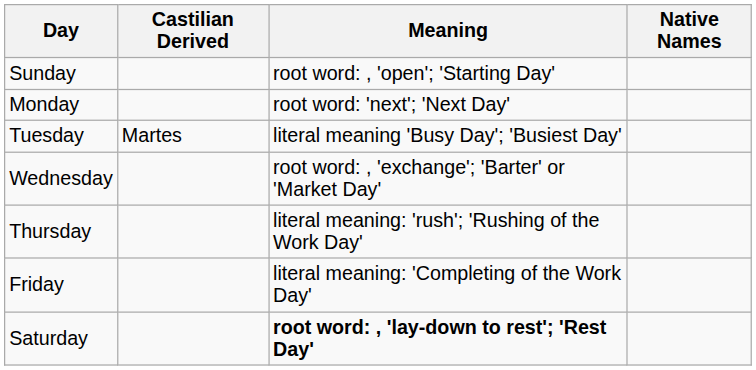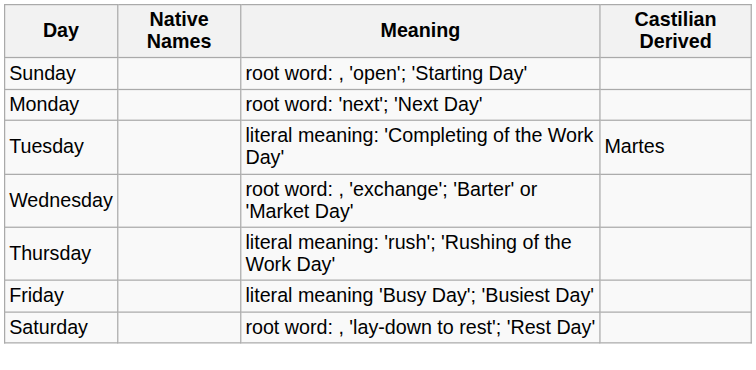columns swapped: Native Names <-> Castilian Derived
Tuesday | Meaning: literal meaning 'Busy Day'; 'Busiest Day' -> literal meaning: 'Completing of the Work Day'
Friday | Meaning: literal meaning: 'Completing of the Work Day' -> literal meaning 'Busy Day'; 'Busiest Day'
Saturday | Meaning: bold -> normal
